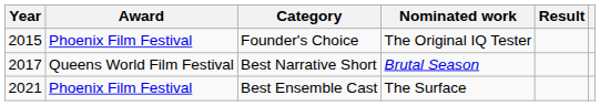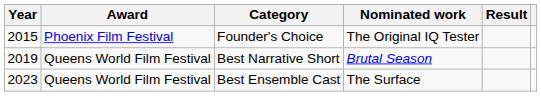Best Narrative Short | Year: 2017 -> 2019
Best Ensemble Cast | Year: 2021 -> 2023
Best Ensemble Cast | Award: Phoenix Film Festival -> Queens World Film Festival
